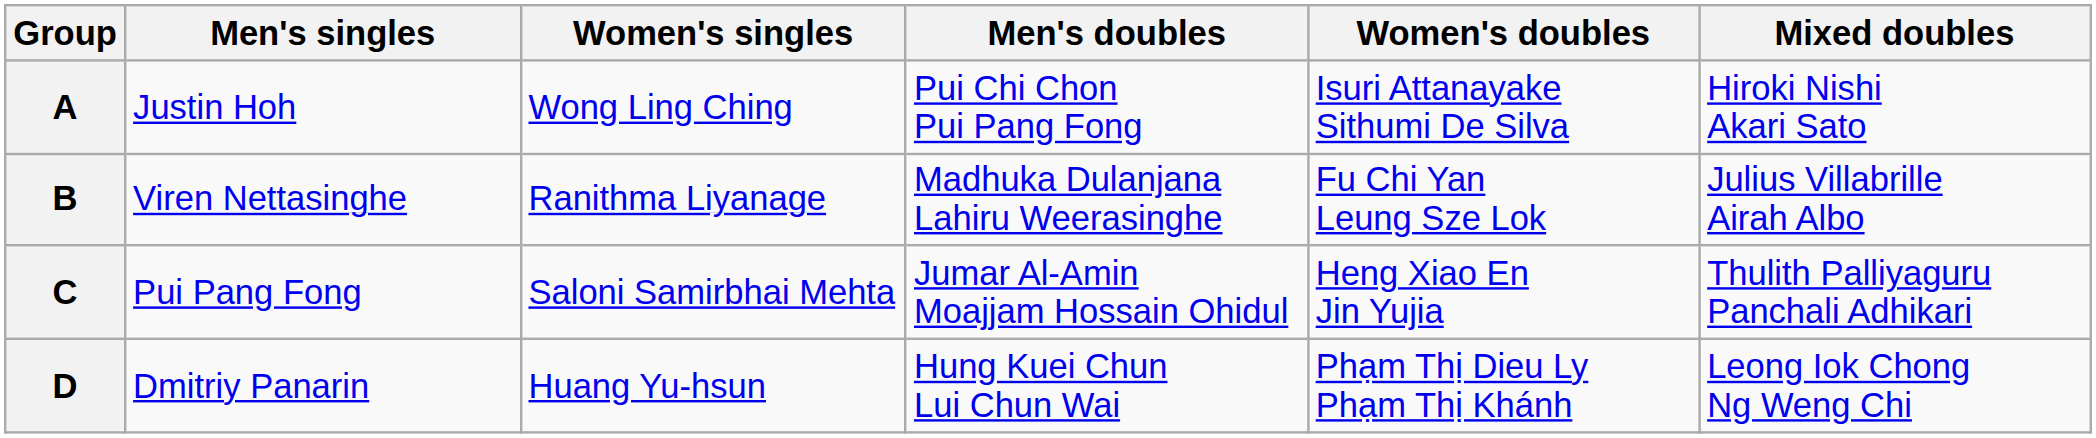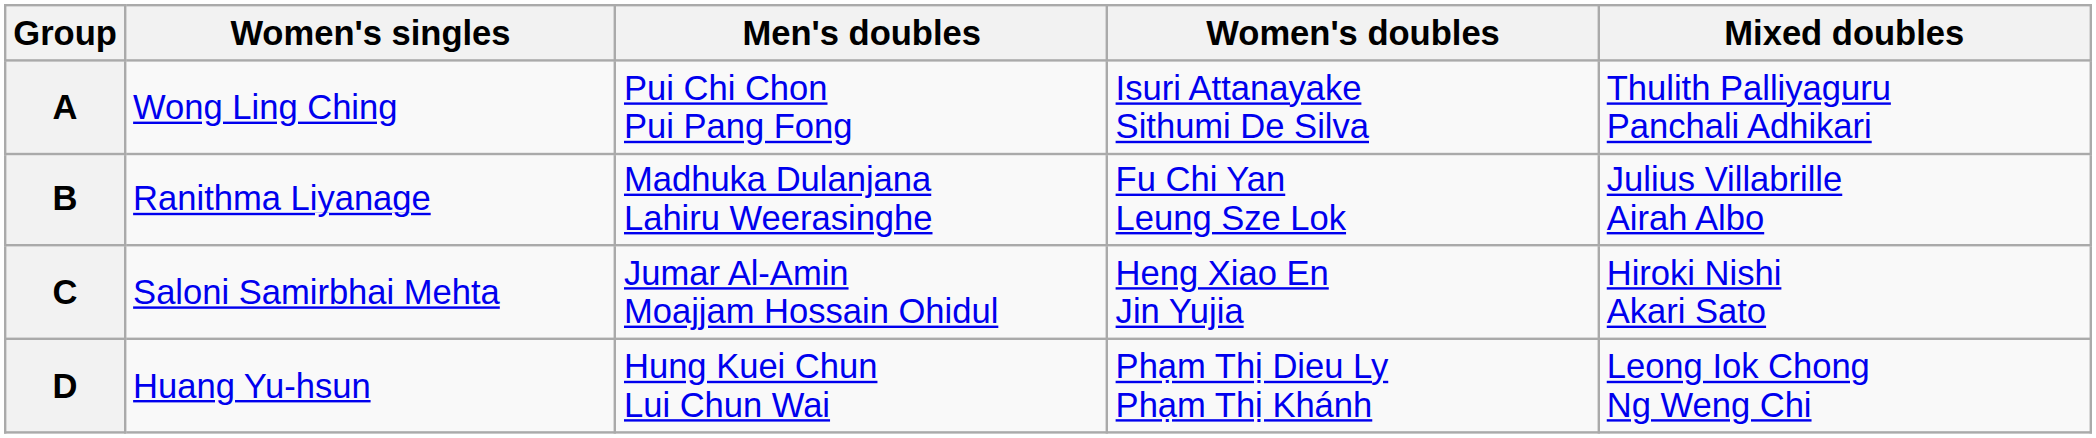- column: Men's singles | Justin Hoh | Viren Nettasinghe | Pui Pang Fong | Dmitriy Panarin
A | Mixed doubles: Hiroki Nishi Akari Sato -> Thulith Palliyaguru Panchali Adhikari
C | Mixed doubles: Thulith Palliyaguru Panchali Adhikari -> Hiroki Nishi Akari Sato
